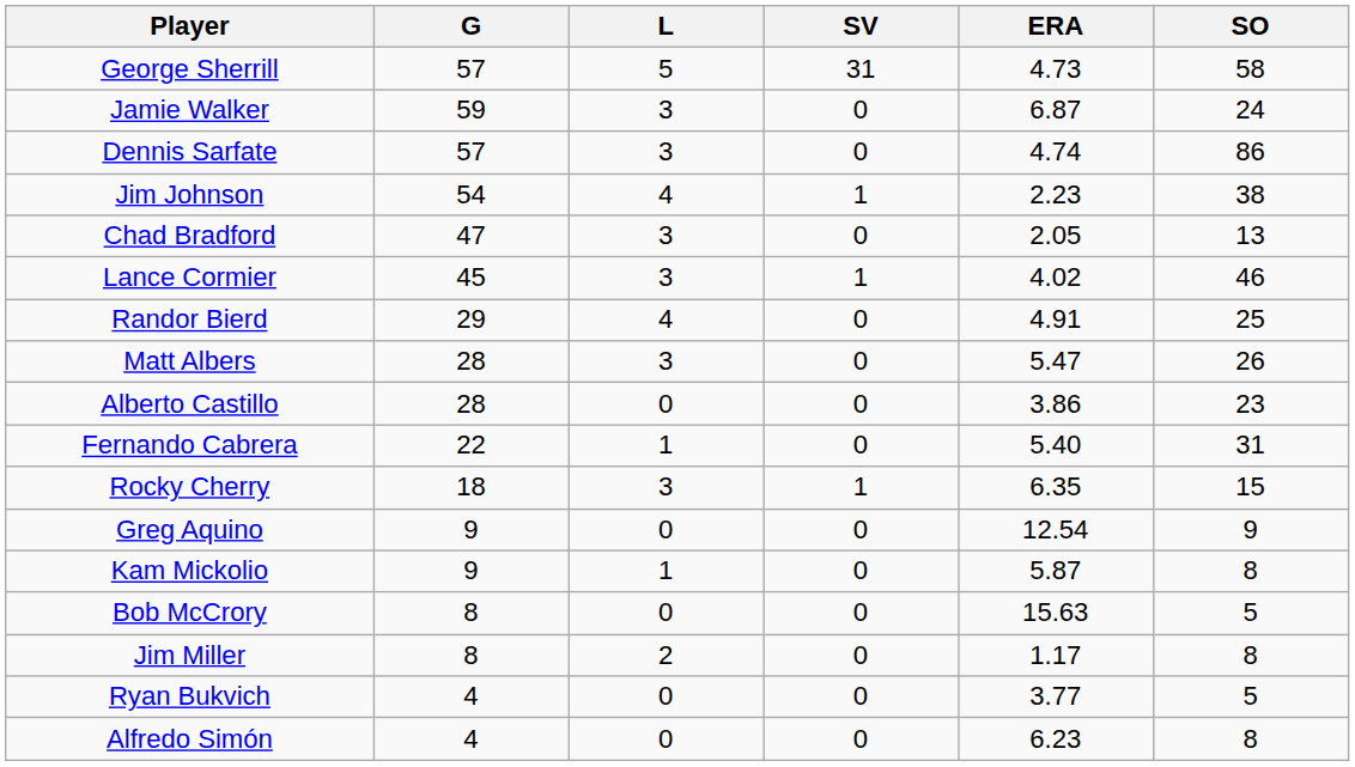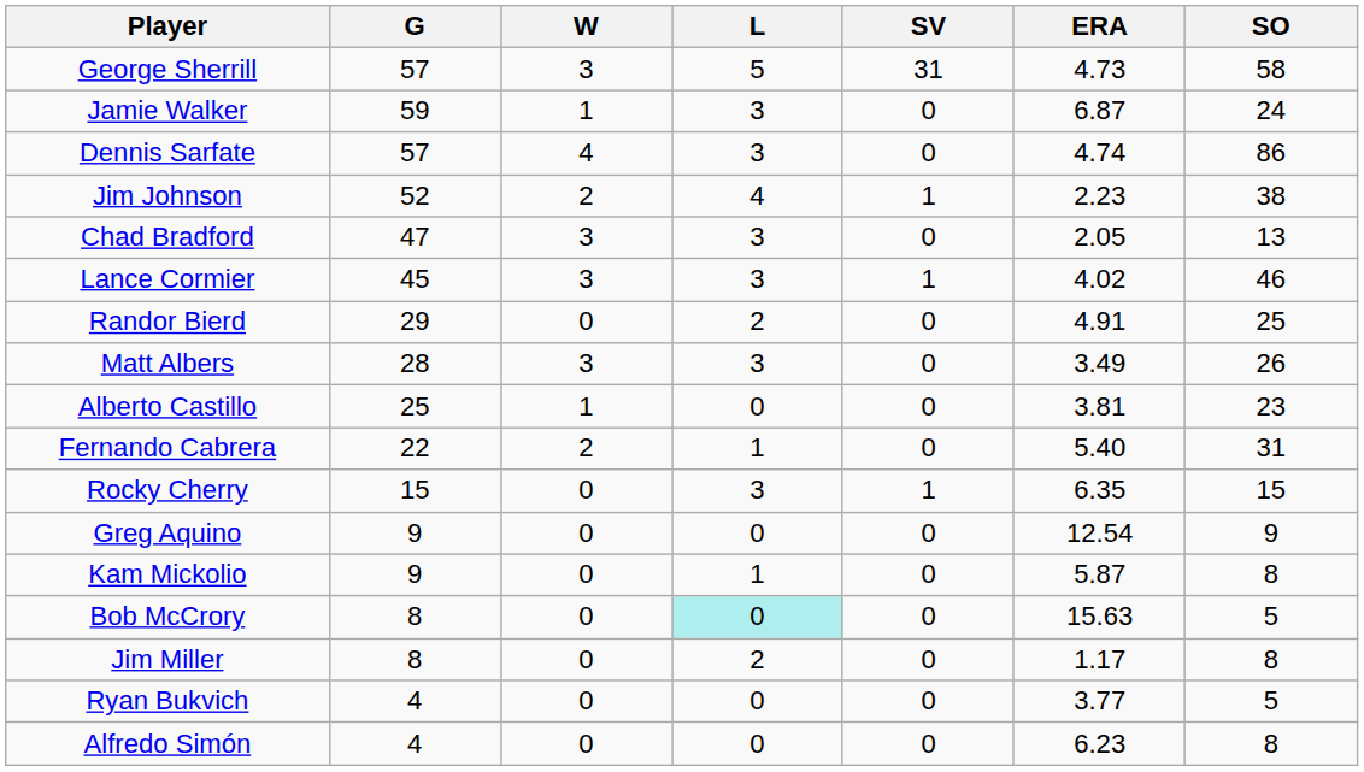+ column: W | 3 | 1 | 4 | 2 | 3 | 3 | 0 | 3 | 1 | 2 | 0 | 0 | 0 | 0 | 0 | 0 | 0
Jim Johnson | G: 54 -> 52
Randor Bierd | L: 4 -> 2
Matt Albers | ERA: 5.47 -> 3.49
Alberto Castillo | G: 28 -> 25
Alberto Castillo | ERA: 3.86 -> 3.81
Rocky Cherry | G: 18 -> 15
Bob McCrory | L: no background -> paleturquoise background
